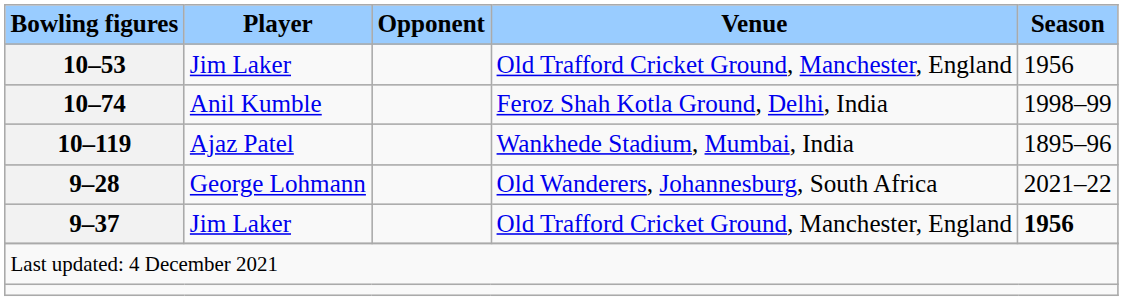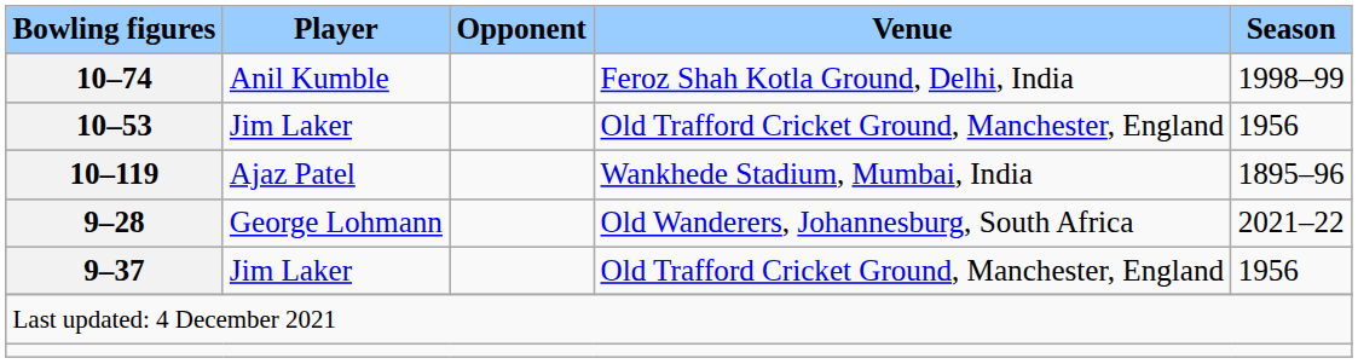rows swapped: 10–53 <-> 10–74
9–37 | Season: bold -> normal
